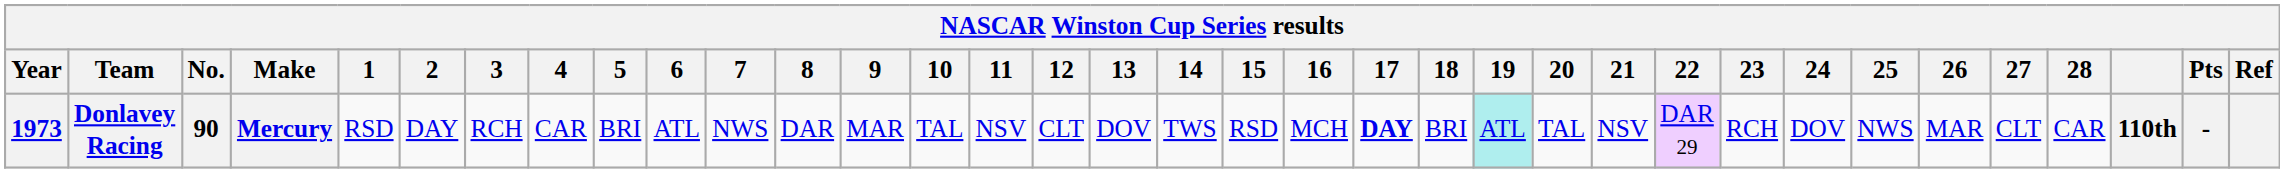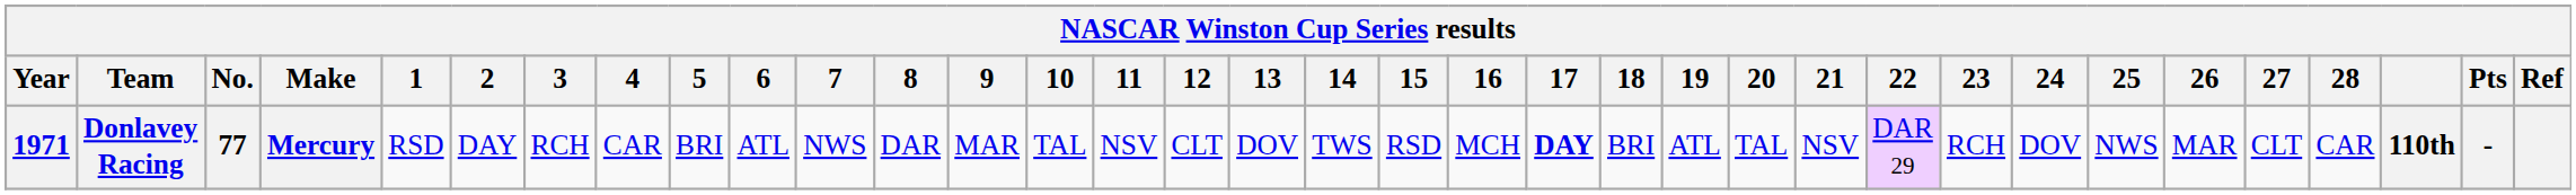Donlavey Racing | Year: 1973 -> 1971
Donlavey Racing | No.: 90 -> 77
Donlavey Racing | 19: paleturquoise background -> no background
